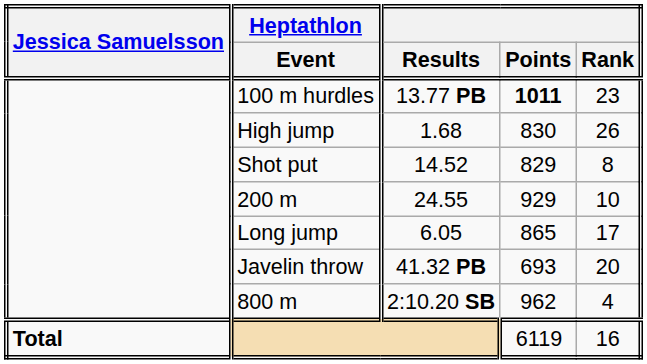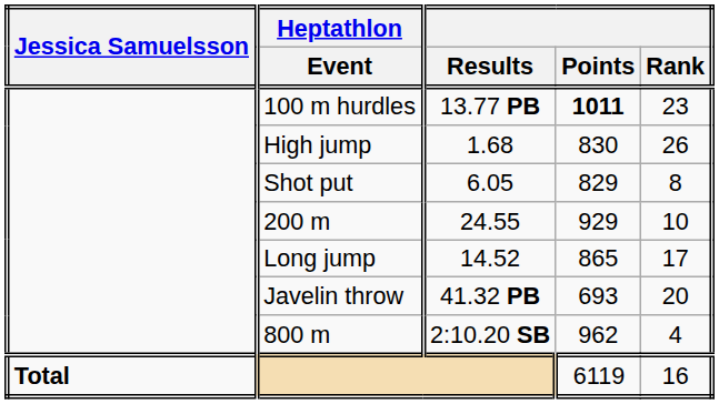Shot put | Results: 14.52 -> 6.05
Long jump | Results: 6.05 -> 14.52
